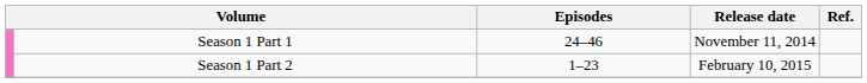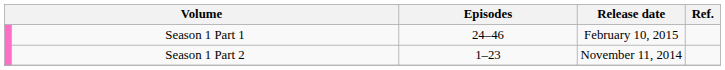Season 1 Part 1 | Release date: November 11, 2014 -> February 10, 2015
Season 1 Part 2 | Release date: February 10, 2015 -> November 11, 2014
